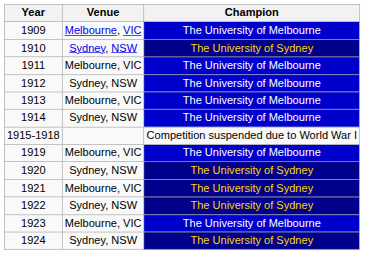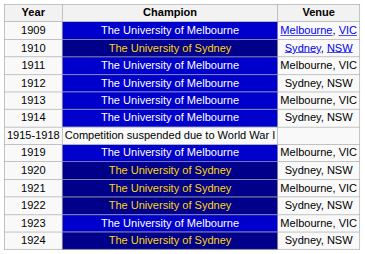columns swapped: Venue <-> Champion
